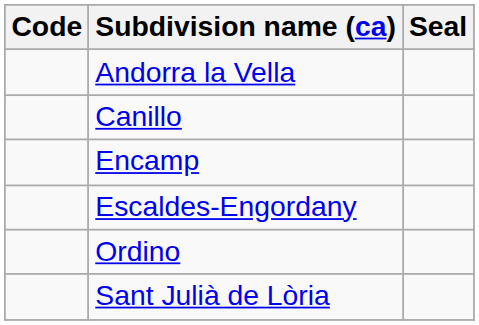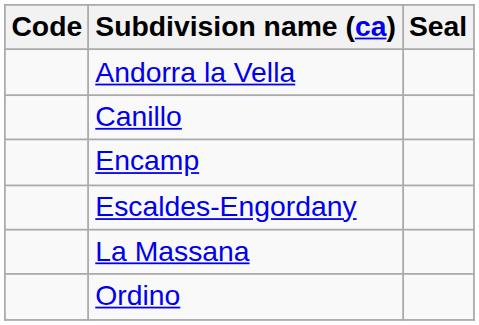+ row: La Massana
- row: Sant Julià de Lòria
